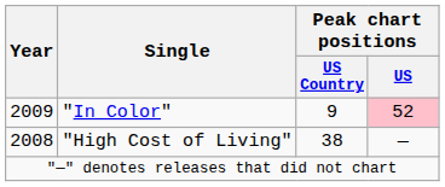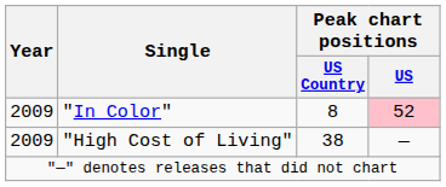"In Color" | Peak chart positions / US Country: 9 -> 8
"High Cost of Living" | Year: 2008 -> 2009
